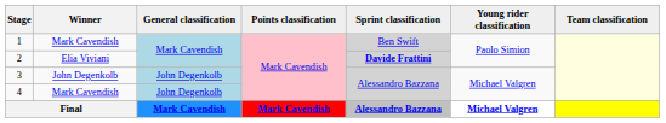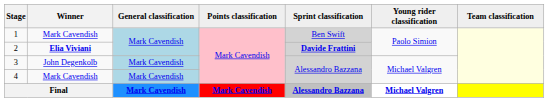2 | Winner: normal -> bold
3 | General classification: John Degenkolb -> Mark Cavendish
4 | General classification: John Degenkolb -> Mark Cavendish
